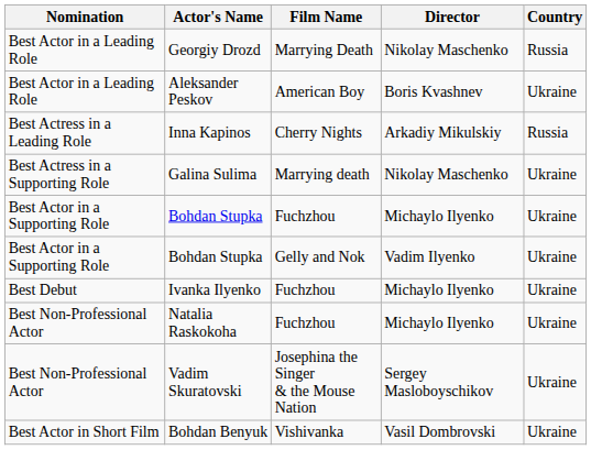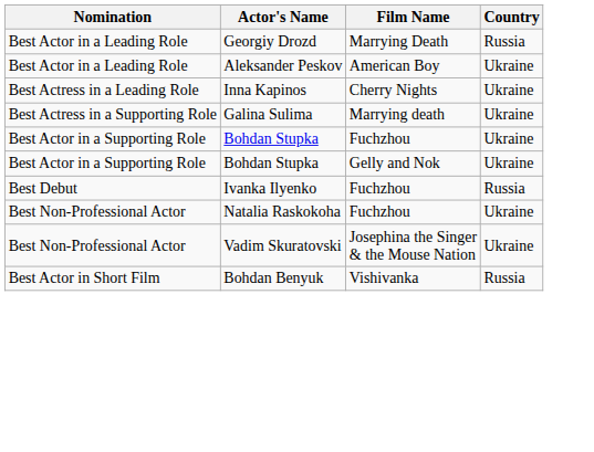- column: Director | Nikolay Maschenko | Boris Kvashnev | Arkadiy Mikulskiy | Nikolay Maschenko | Michaylo Ilyenko | Vadim Ilyenko | Michaylo Ilyenko | Michaylo Ilyenko | Sergey Masloboyschikov | Vasil Dombrovski
Inna Kapinos | Country: Russia -> Ukraine
Ivanka Ilyenko | Country: Ukraine -> Russia
Bohdan Benyuk | Country: Ukraine -> Russia
